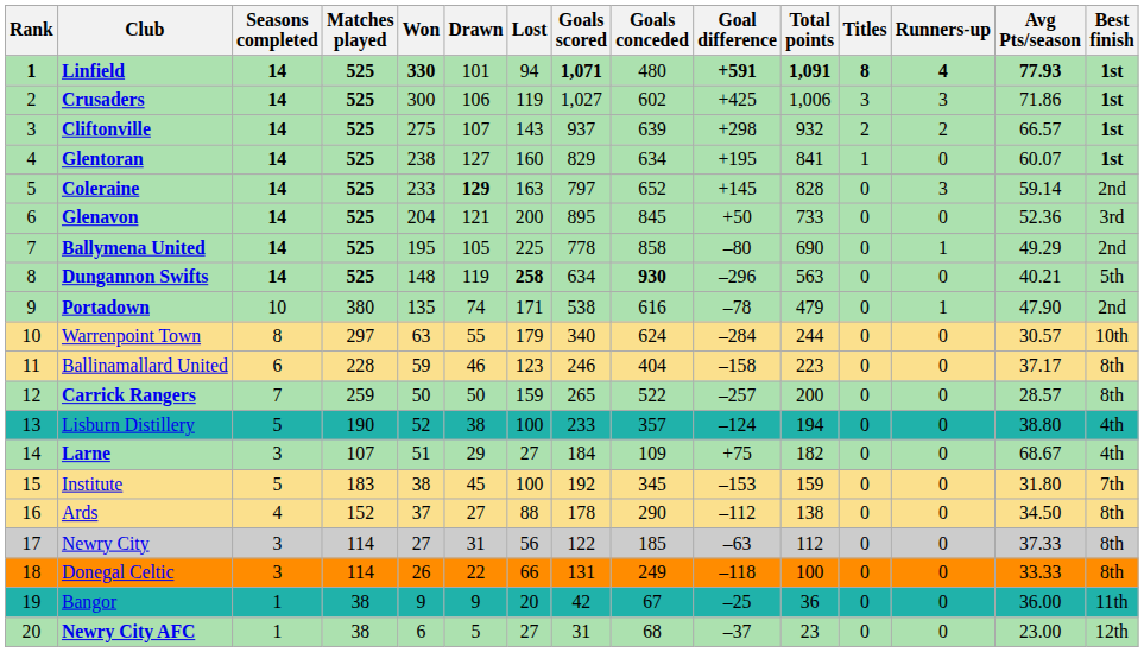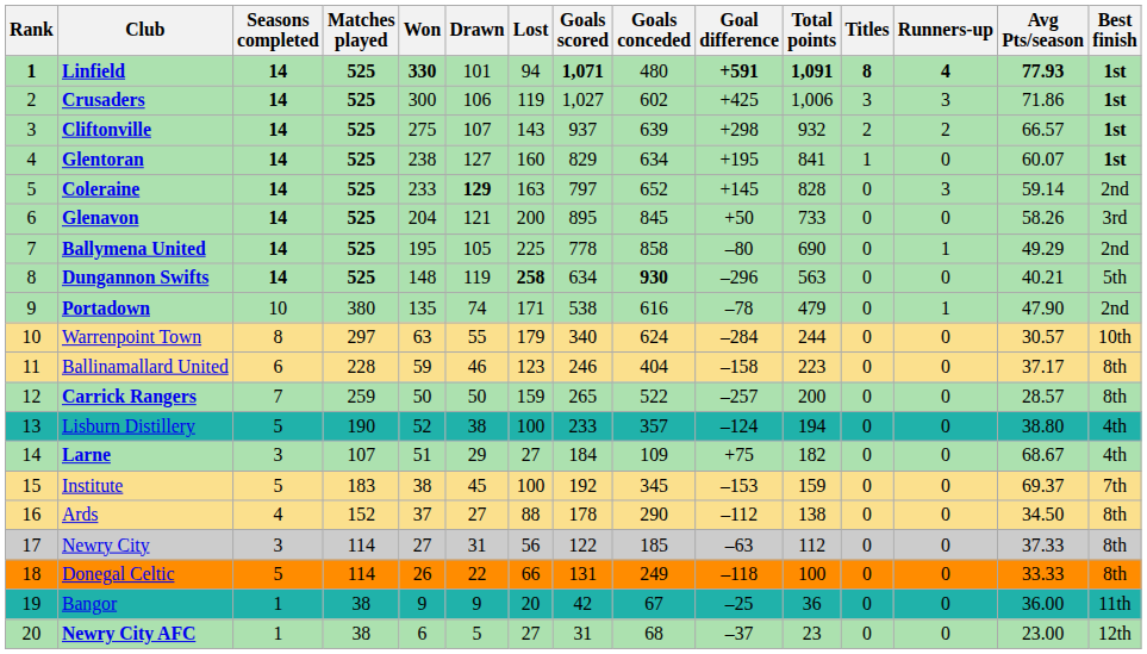Glenavon | Avg Pts/season: 52.36 -> 58.26
Institute | Avg Pts/season: 31.80 -> 69.37
Donegal Celtic | Seasons completed: 3 -> 5
